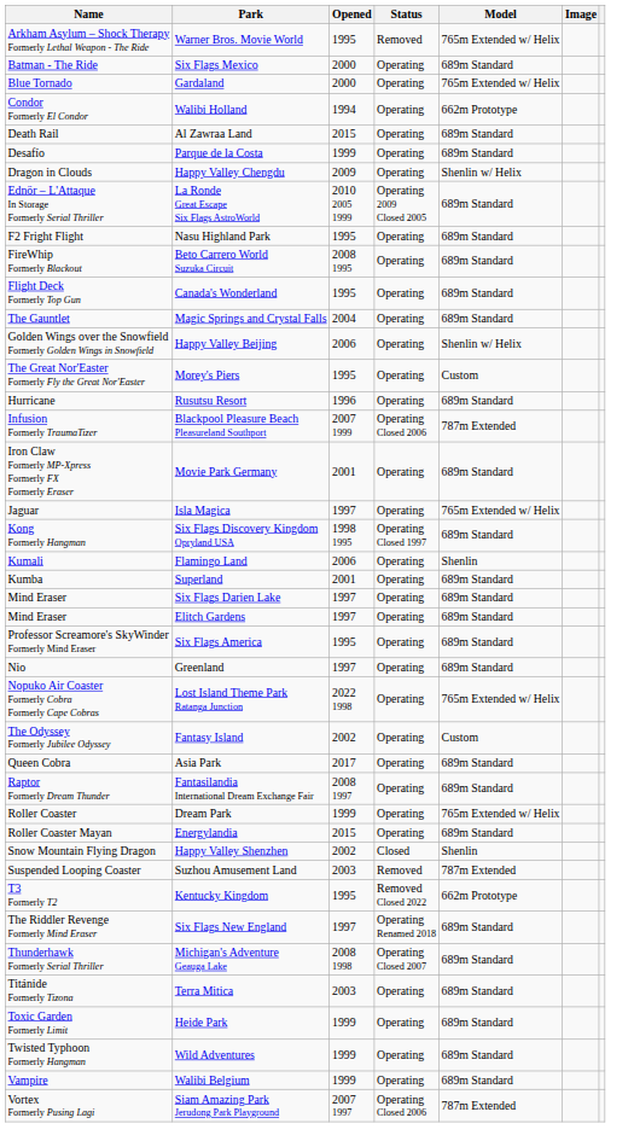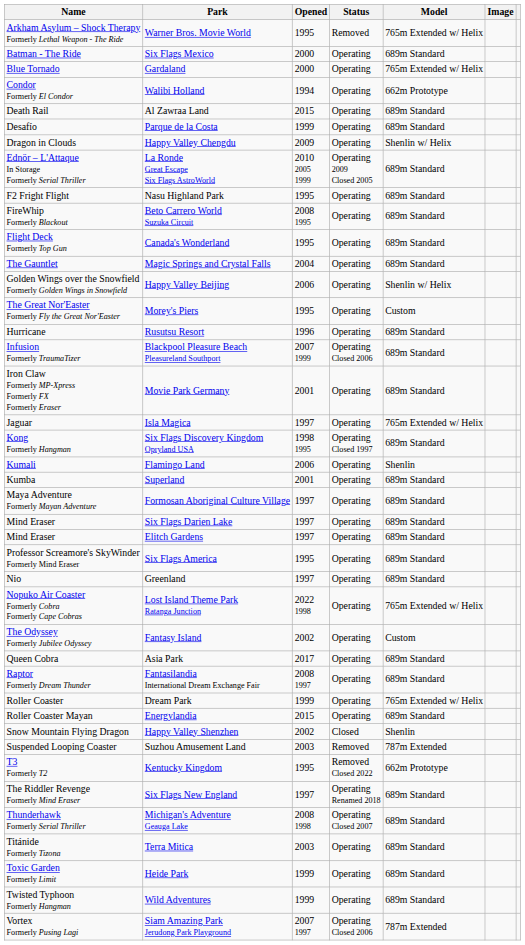Blackpool Pleasure Beach Pleasureland Southport | Model: 787m Extended -> 689m Standard
+ row: Maya Adventure Formerly Mayan Adventure | Formosan Aboriginal Culture Village | 1997 | Operating | 689m Standard
- row: Vampire | Walibi Belgium | 1999 | Operating | 689m Standard
